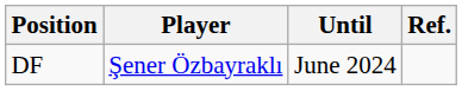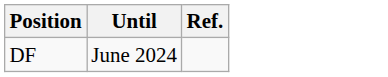- column: Player | Şener Özbayraklı
